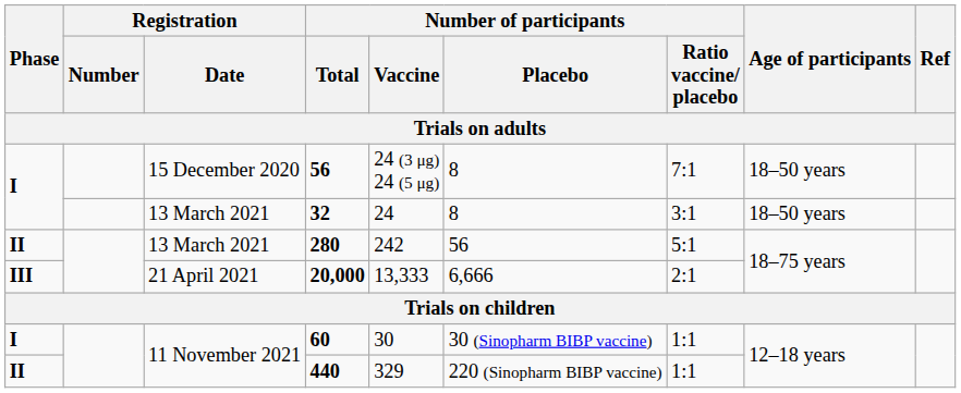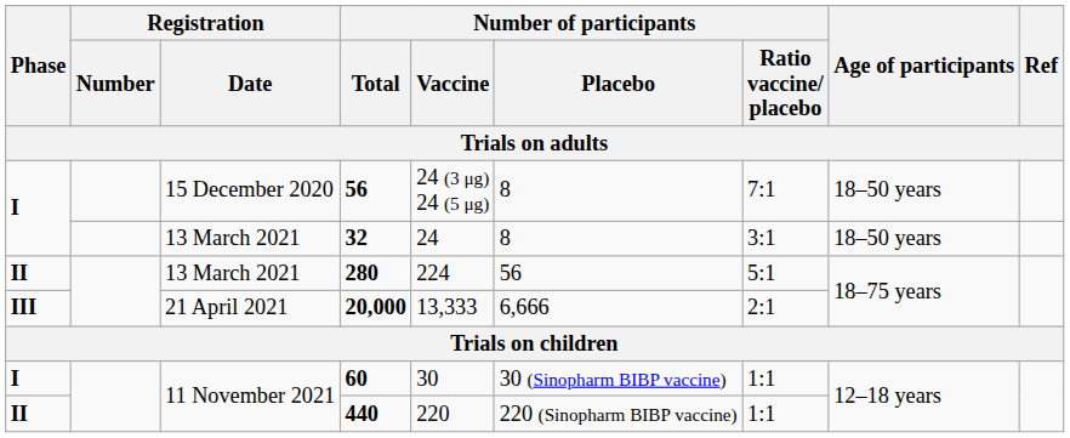280 | Number of participants / Vaccine: 242 -> 224
440 | Number of participants / Vaccine: 329 -> 220
